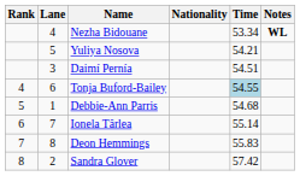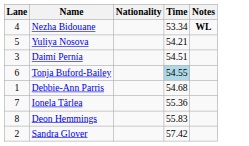- column: Rank | 4 | 5 | 6 | 7 | 8
Ionela Târlea | Time: 55.14 -> 55.36
